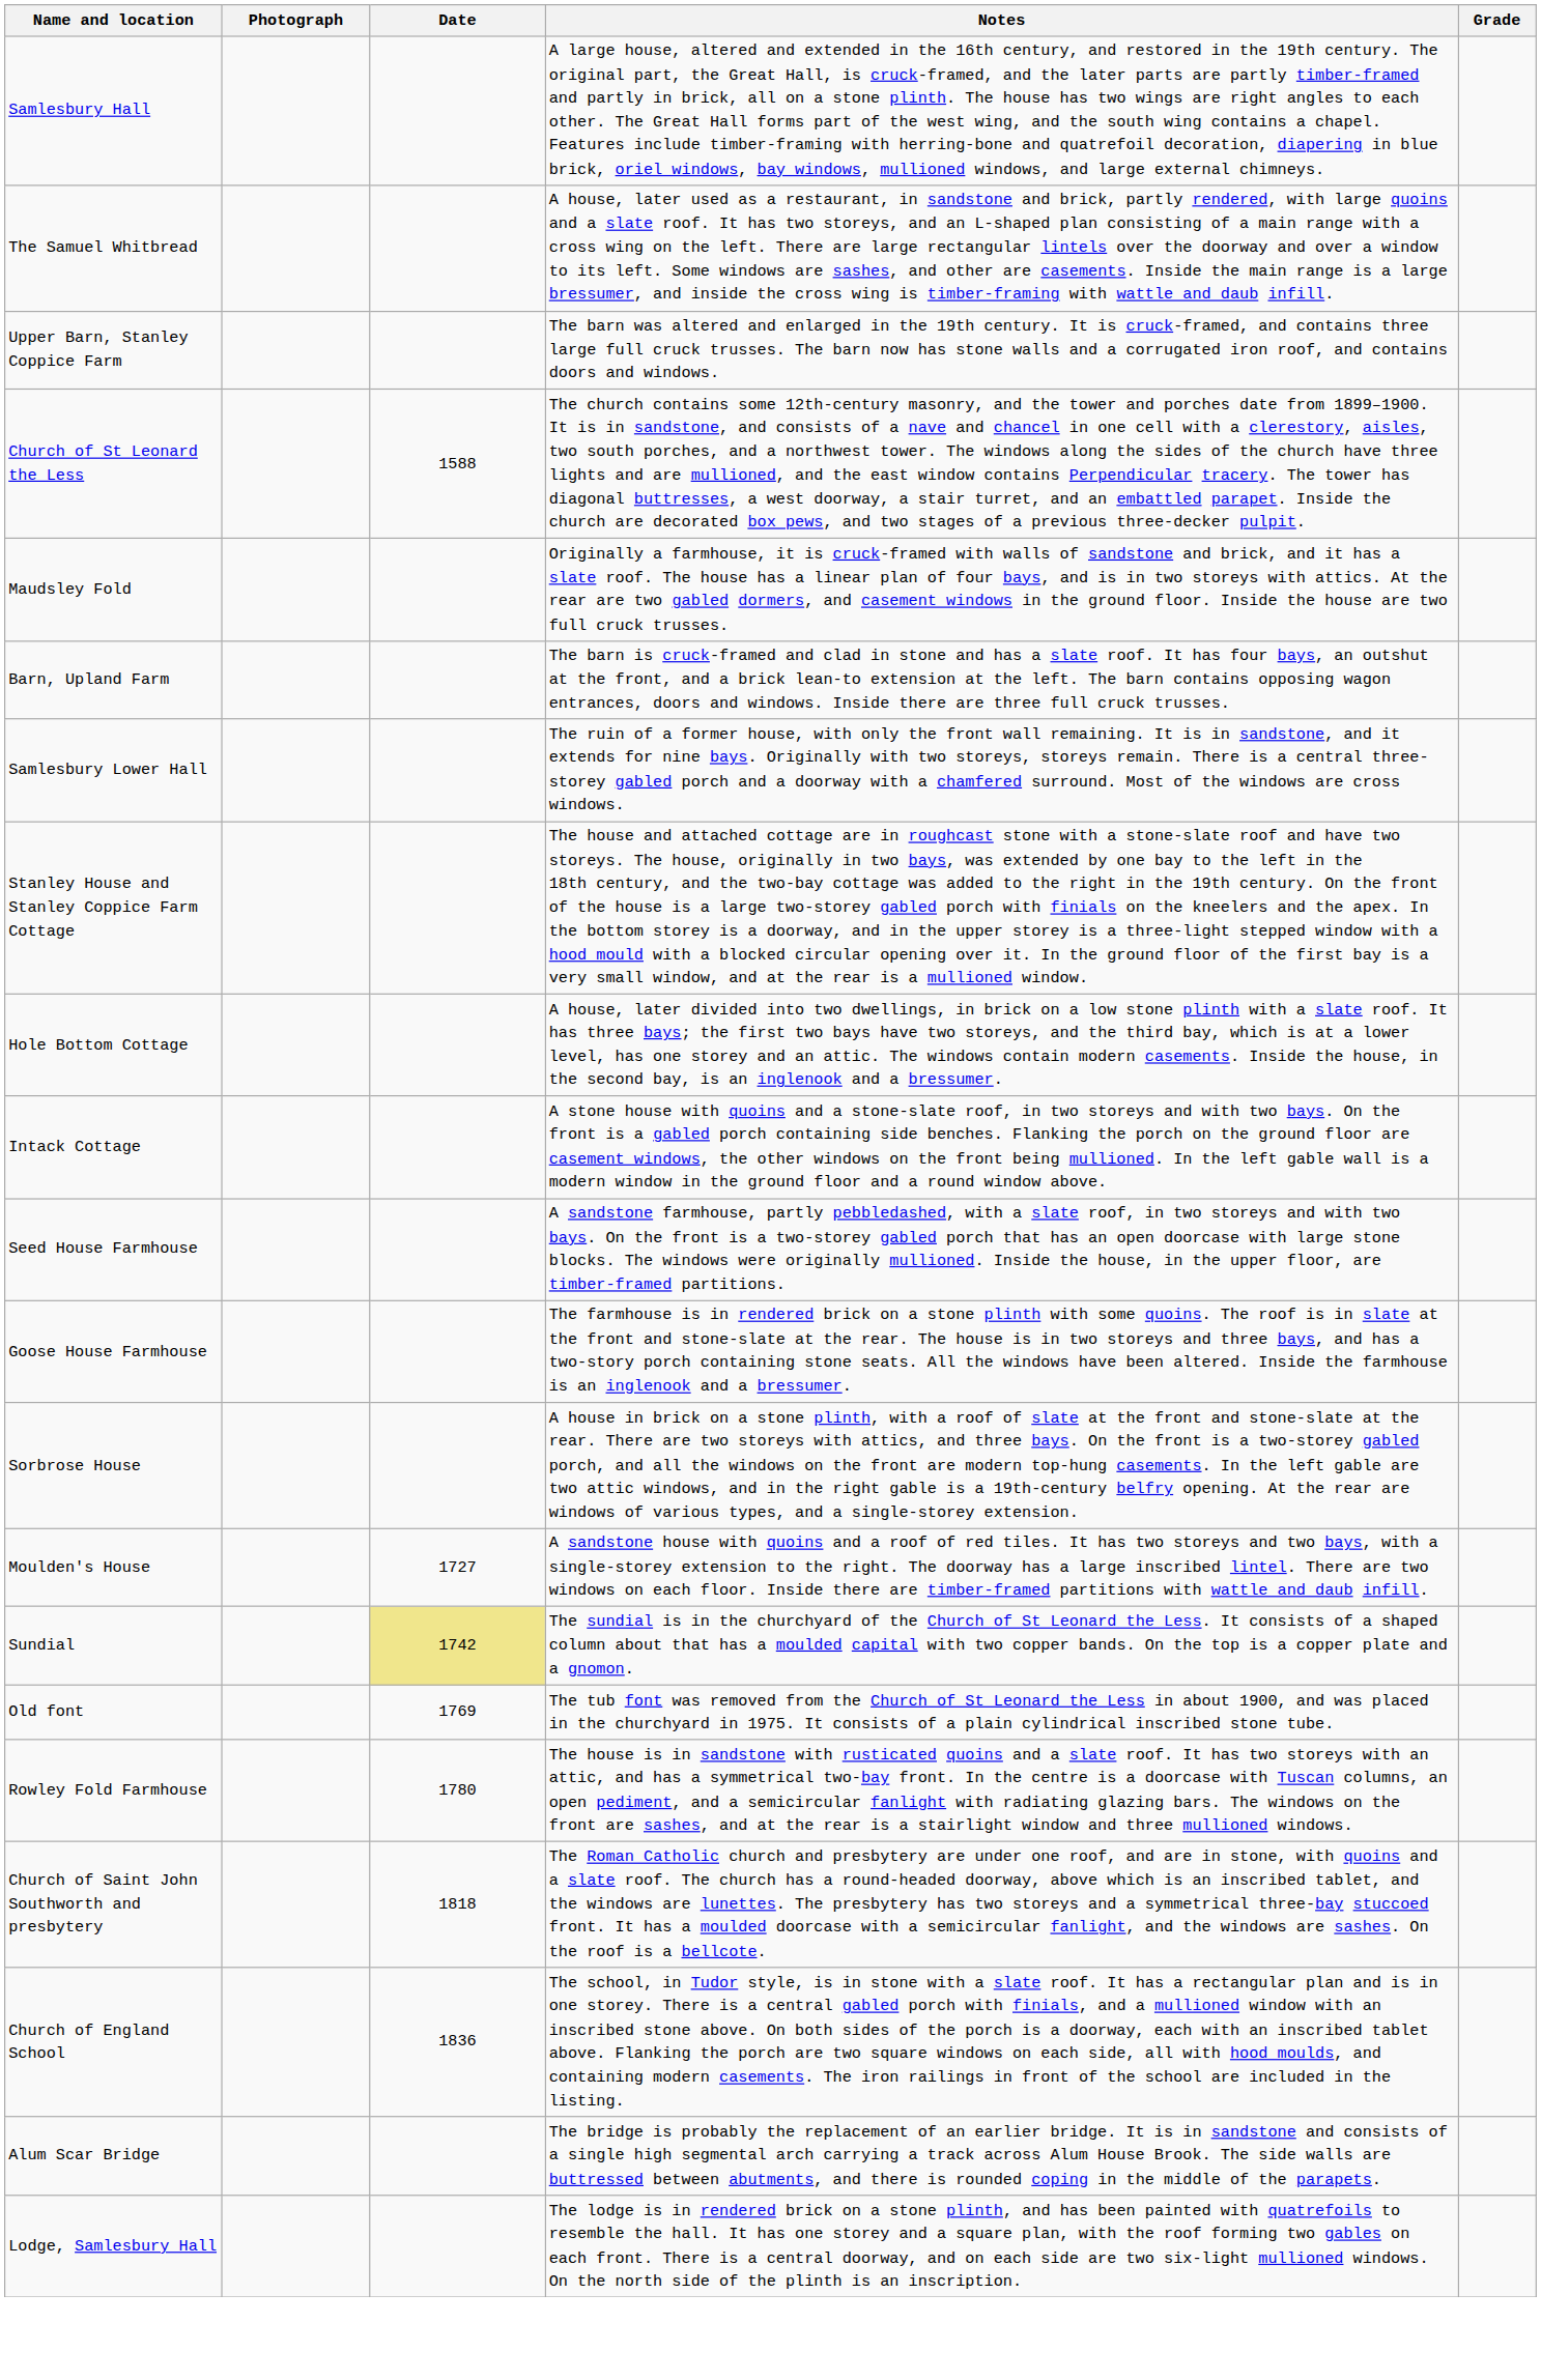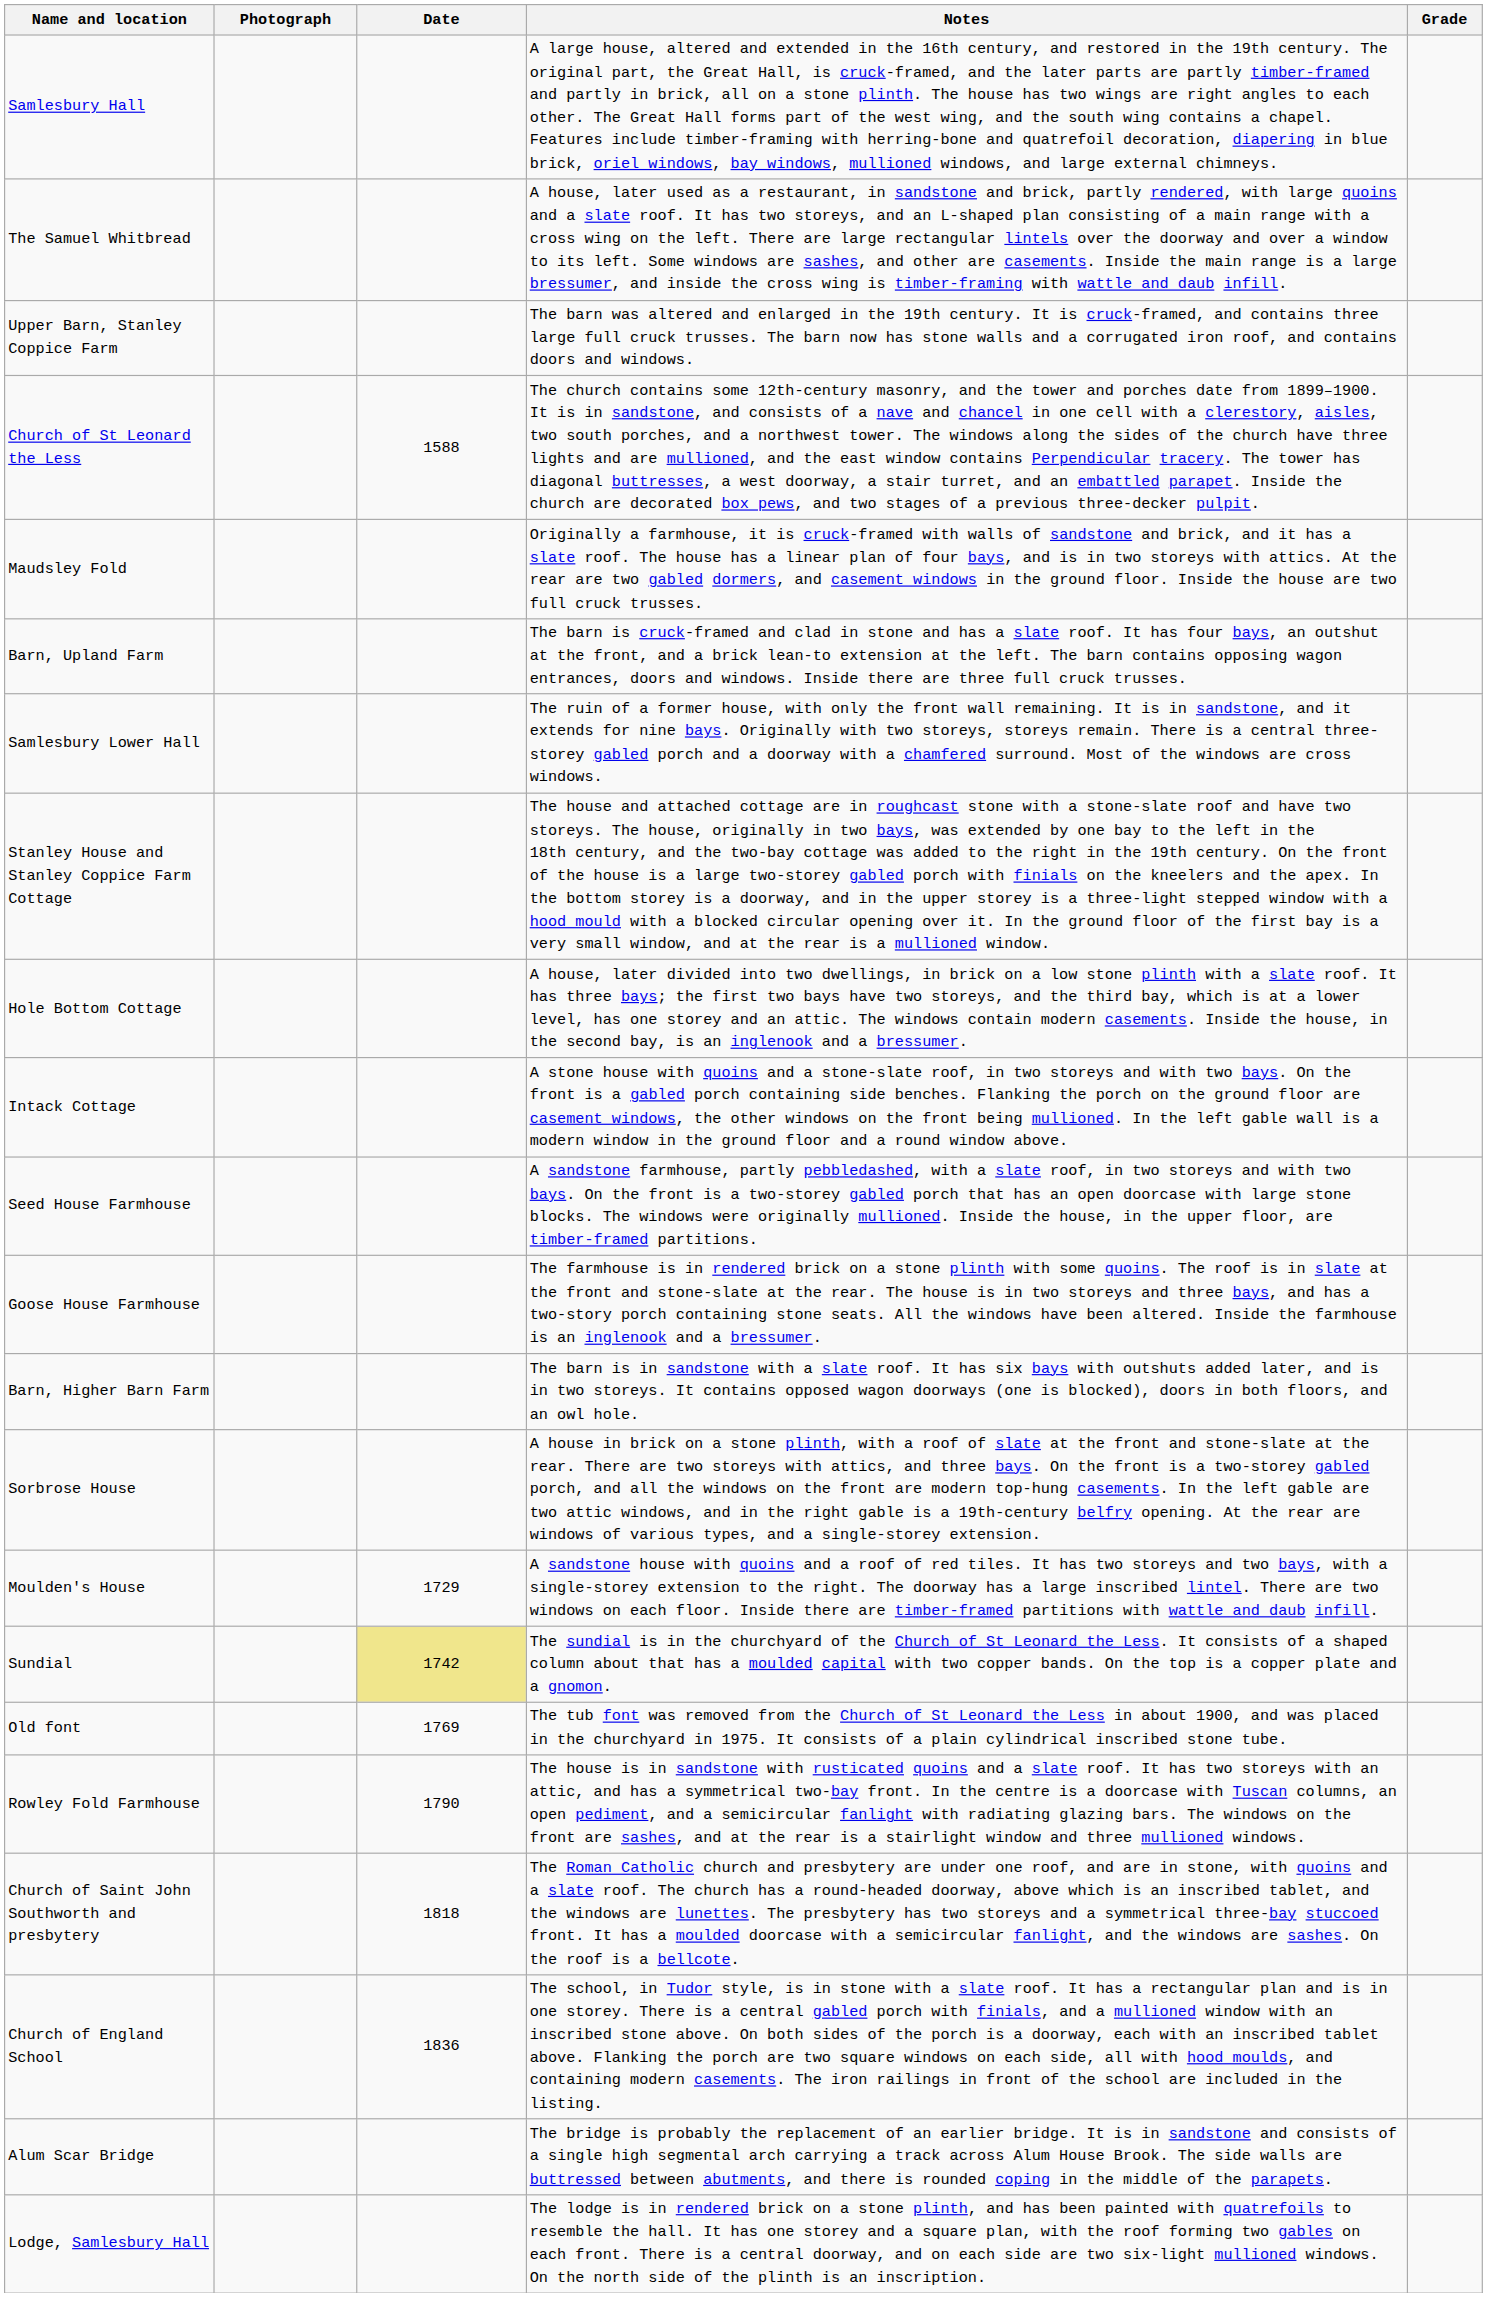+ row: Barn, Higher Barn Farm | The barn is in sandstone with a slate roof. It has six bays with outshuts added later, and is in two storeys. It contains opposed wagon doorways (one is blocked), doors in both floors, and an owl hole.
Moulden's House | Date: 1727 -> 1729
Rowley Fold Farmhouse | Date: 1780 -> 1790
